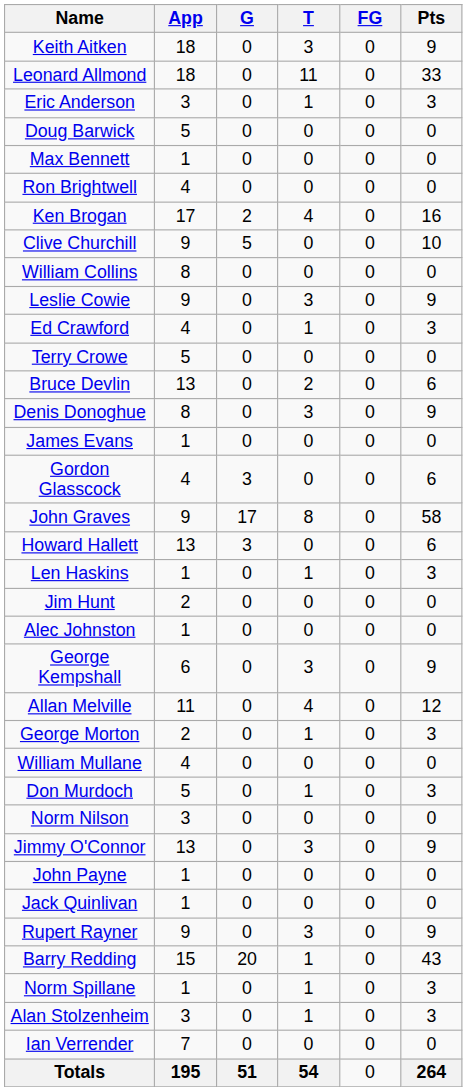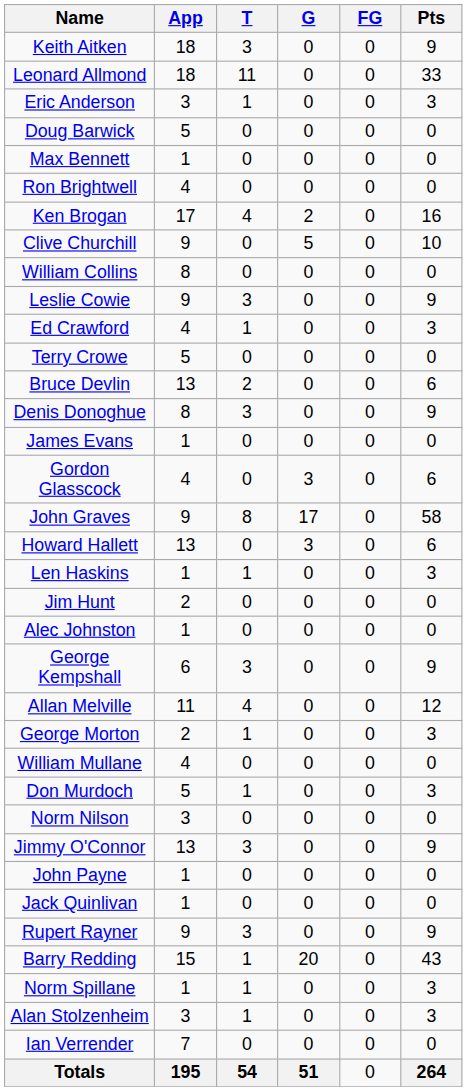columns swapped: T <-> G
